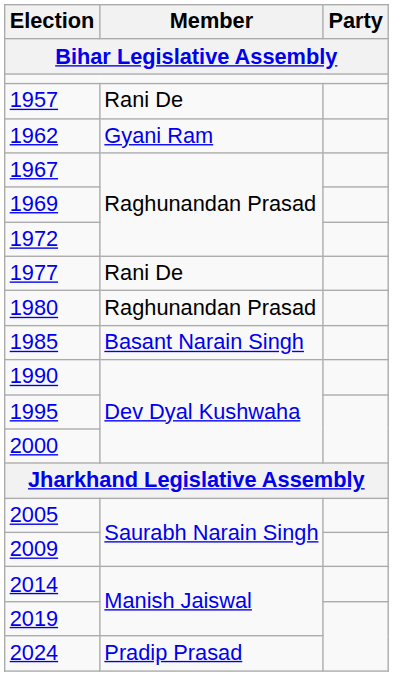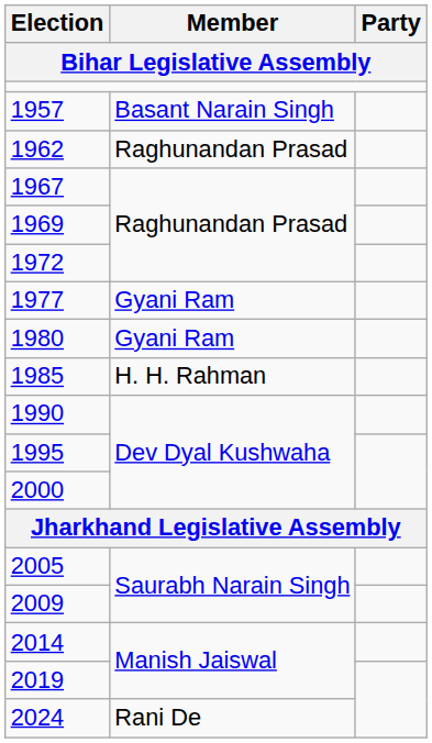1957 | Member: Rani De -> Basant Narain Singh
1962 | Member: Gyani Ram -> Raghunandan Prasad
1977 | Member: Rani De -> Gyani Ram
1980 | Member: Raghunandan Prasad -> Gyani Ram
1985 | Member: Basant Narain Singh -> H. H. Rahman
2024 | Member: Pradip Prasad -> Rani De
